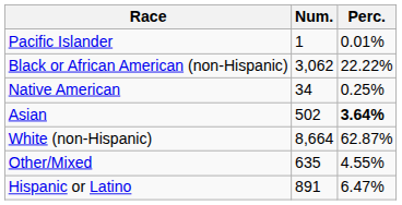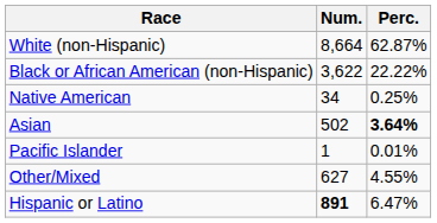rows swapped: White (non-Hispanic) <-> Pacific Islander
Black or African American (non-Hispanic) | Num.: 3,062 -> 3,622
Other/Mixed | Num.: 635 -> 627
Hispanic or Latino | Num.: normal -> bold
